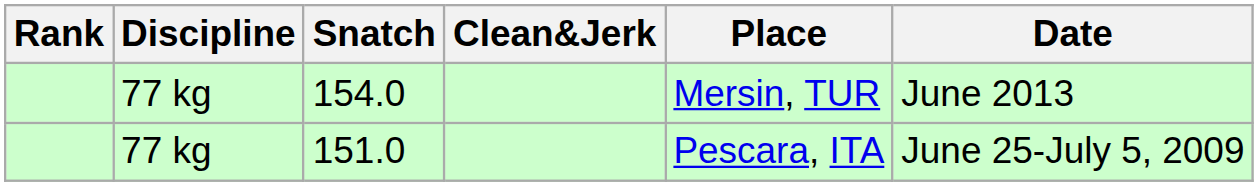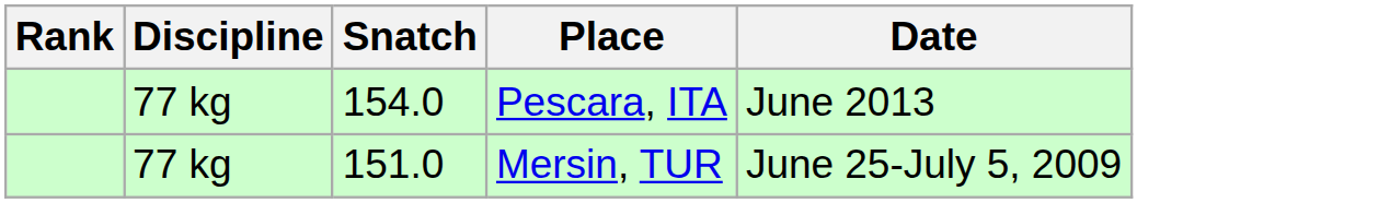- column: Clean&Jerk
154.0 | Place: Mersin, TUR -> Pescara, ITA
151.0 | Place: Pescara, ITA -> Mersin, TUR
